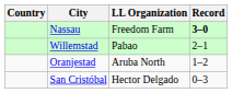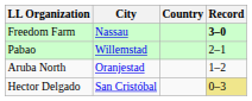columns swapped: Country <-> LL Organization
San Cristóbal | Record: no background -> khaki background
